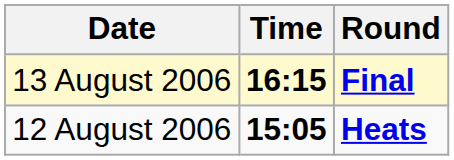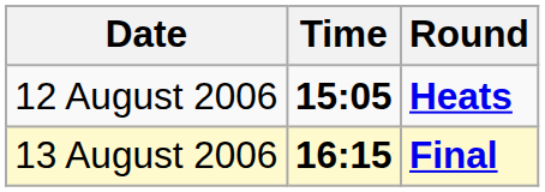rows swapped: 12 August 2006 <-> 13 August 2006
